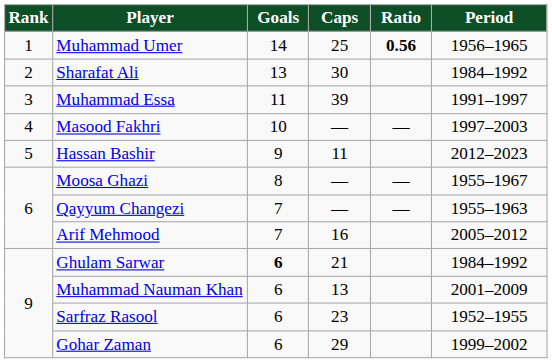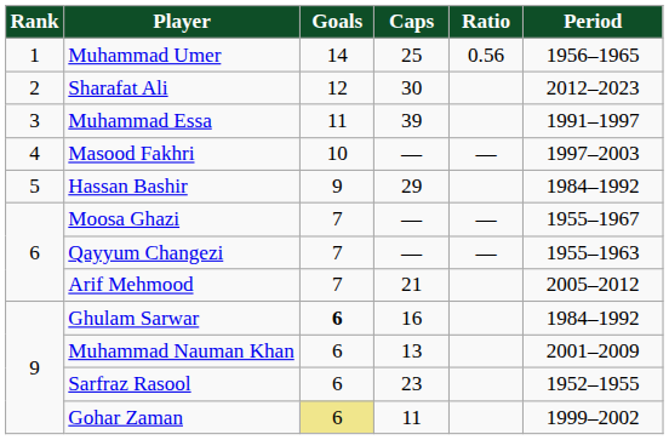Muhammad Umer | Ratio: bold -> normal
Sharafat Ali | Goals: 13 -> 12
Sharafat Ali | Period: 1984–1992 -> 2012–2023
Hassan Bashir | Caps: 11 -> 29
Hassan Bashir | Period: 2012–2023 -> 1984–1992
Moosa Ghazi | Goals: 8 -> 7
Arif Mehmood | Caps: 16 -> 21
Ghulam Sarwar | Caps: 21 -> 16
Gohar Zaman | Goals: no background -> khaki background
Gohar Zaman | Caps: 29 -> 11
